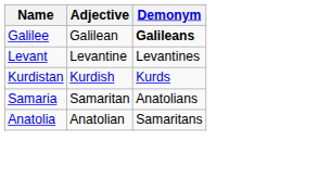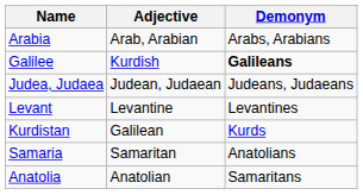+ row: Arabia | Arab, Arabian | Arabs, Arabians
Galilee | Adjective: Galilean -> Kurdish
+ row: Judea, Judaea | Judean, Judaean | Judeans, Judaeans
Kurdistan | Adjective: Kurdish -> Galilean
